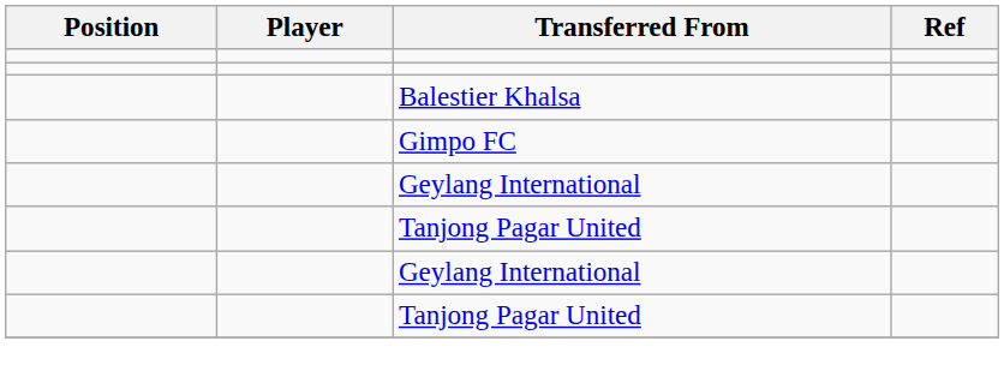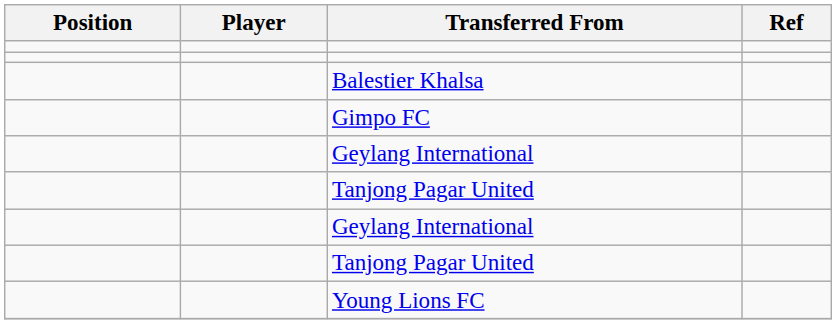+ row: Young Lions FC
